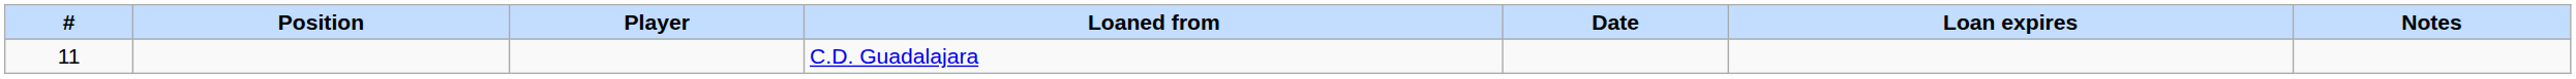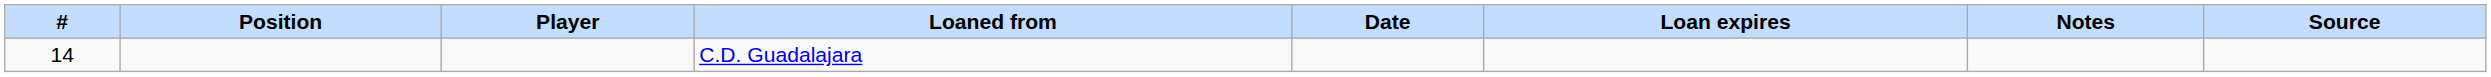+ column: Source
C.D. Guadalajara | #: 11 -> 14
